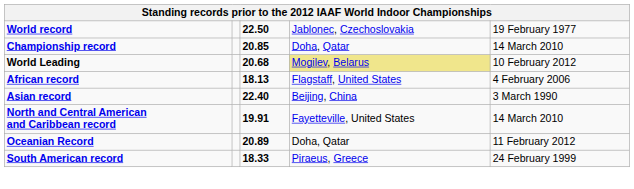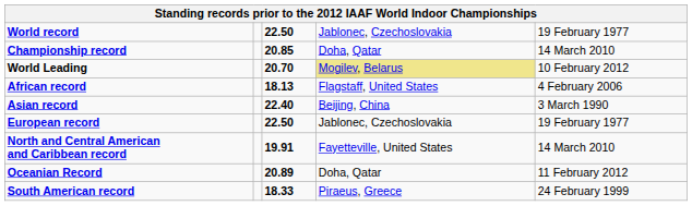World Leading | column 3: 20.68 -> 20.70
+ row: European record | 22.50 | Jablonec, Czechoslovakia | 19 February 1977
